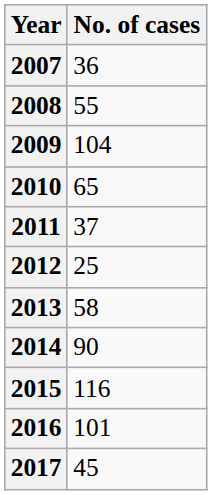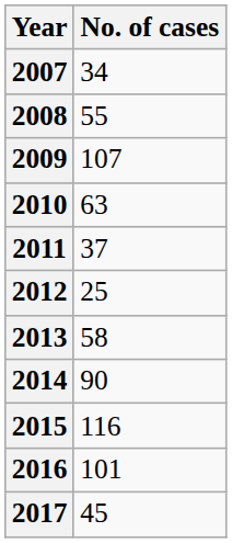2007 | No. of cases: 36 -> 34
2009 | No. of cases: 104 -> 107
2010 | No. of cases: 65 -> 63
